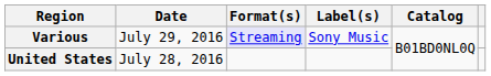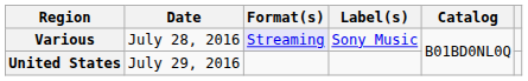Various | Date: July 29, 2016 -> July 28, 2016
United States | Date: July 28, 2016 -> July 29, 2016
